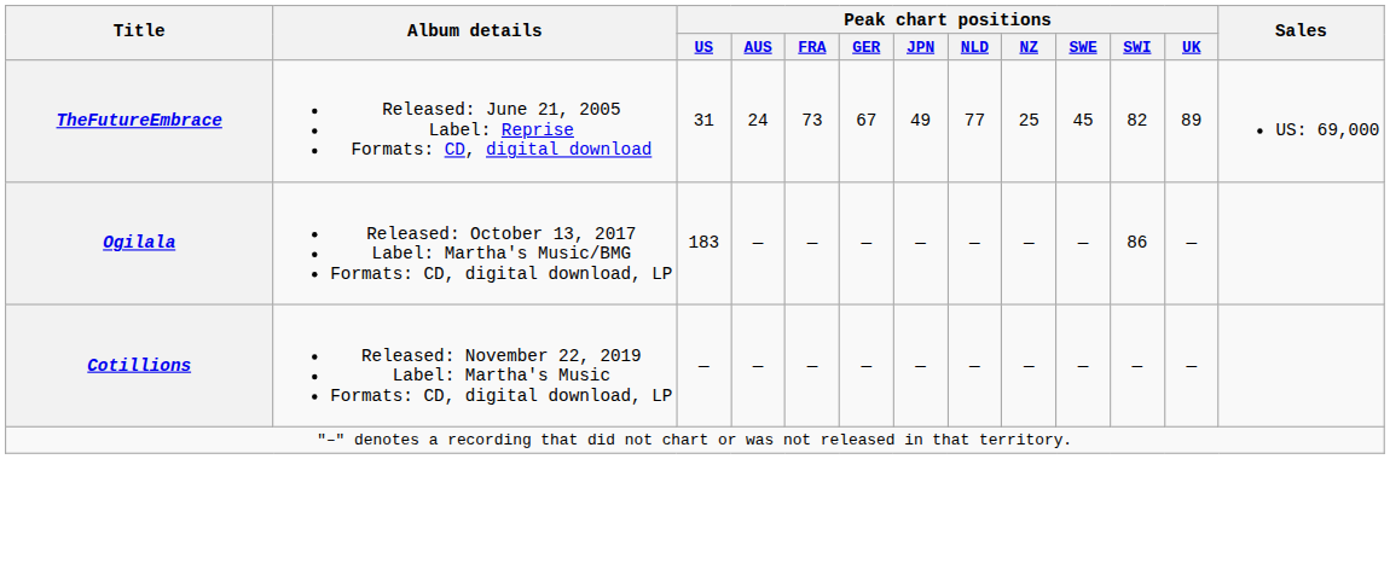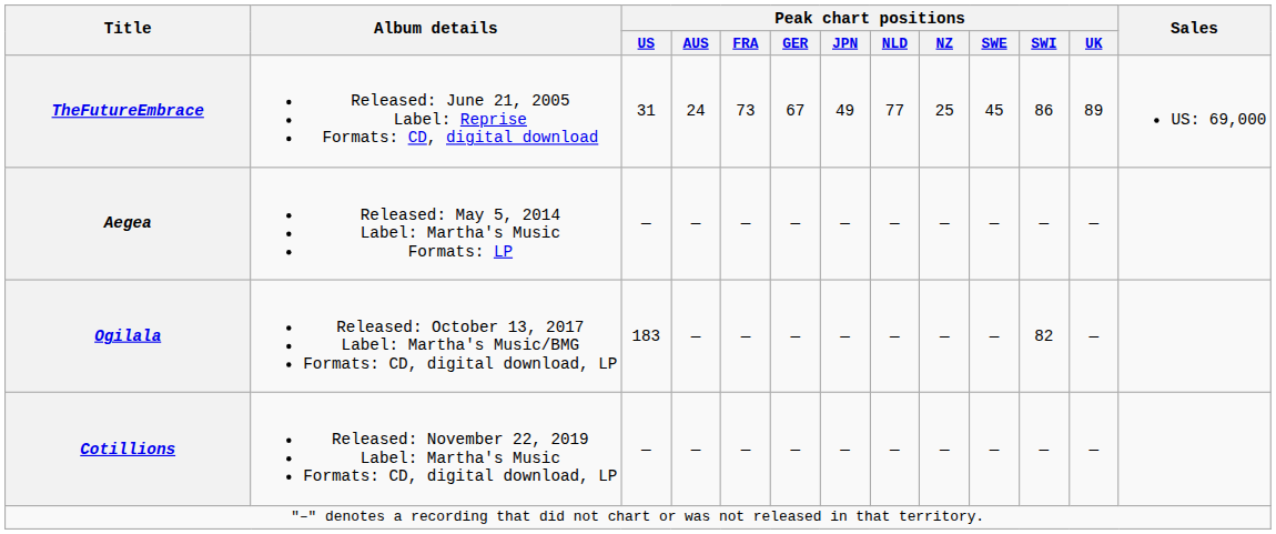TheFutureEmbrace | Peak chart positions / SWI: 82 -> 86
+ row: Aegea | Released: May 5, 2014 Label: Martha's Music Formats: LP | — | — | — | — | — | — | — | — | — | —
Ogilala | Peak chart positions / SWI: 86 -> 82
